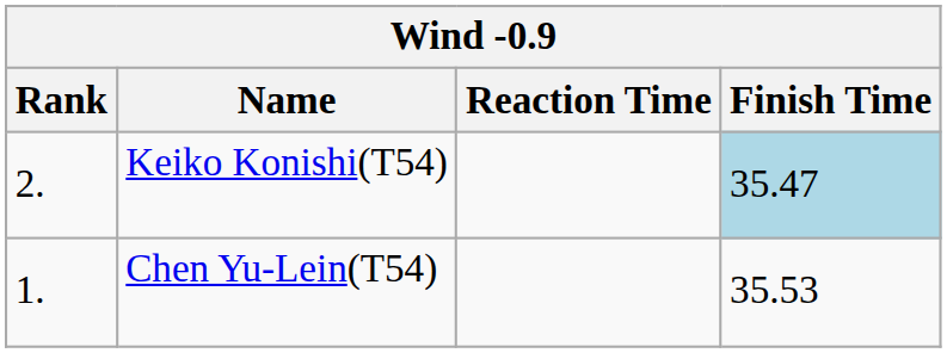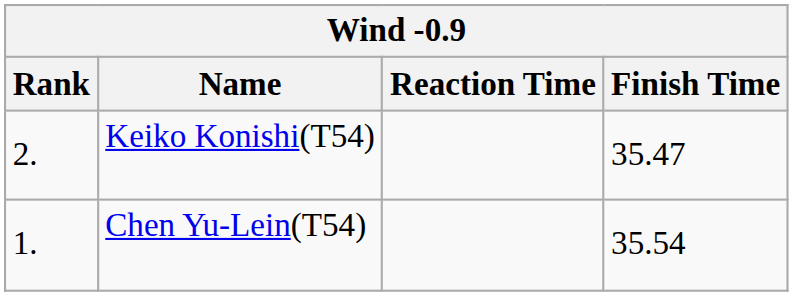Keiko Konishi(T54) | Finish Time: lightblue background -> no background
Chen Yu-Lein(T54) | Finish Time: 35.53 -> 35.54
